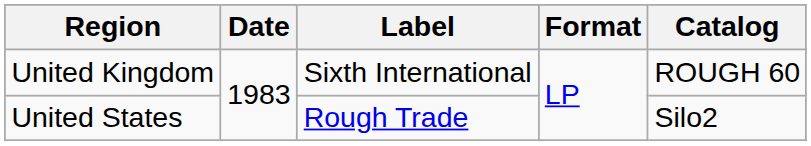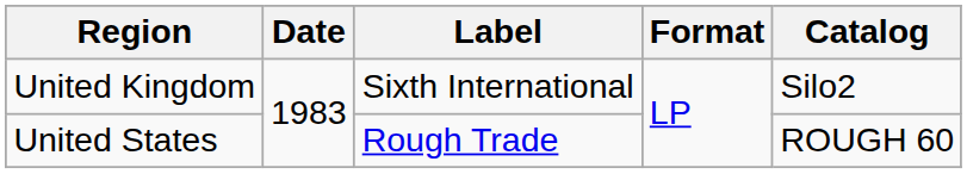United Kingdom | Catalog: ROUGH 60 -> Silo2
United States | Catalog: Silo2 -> ROUGH 60
